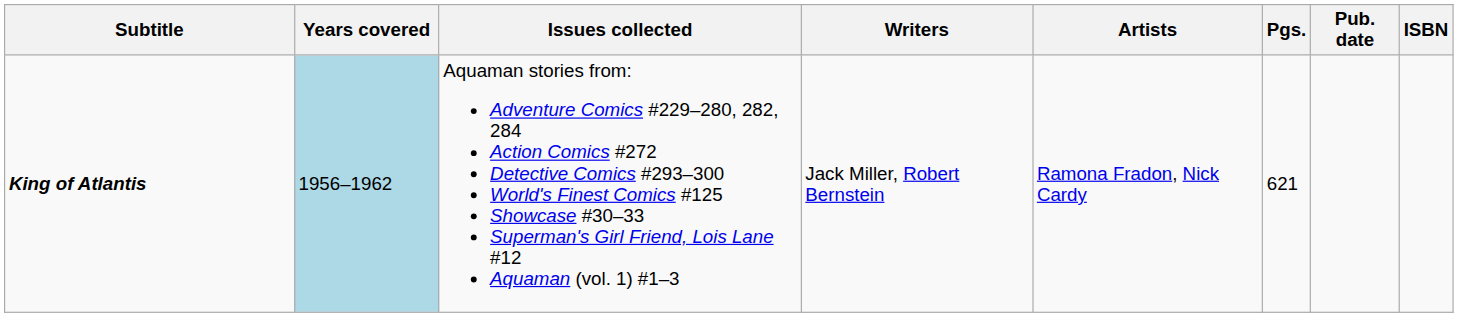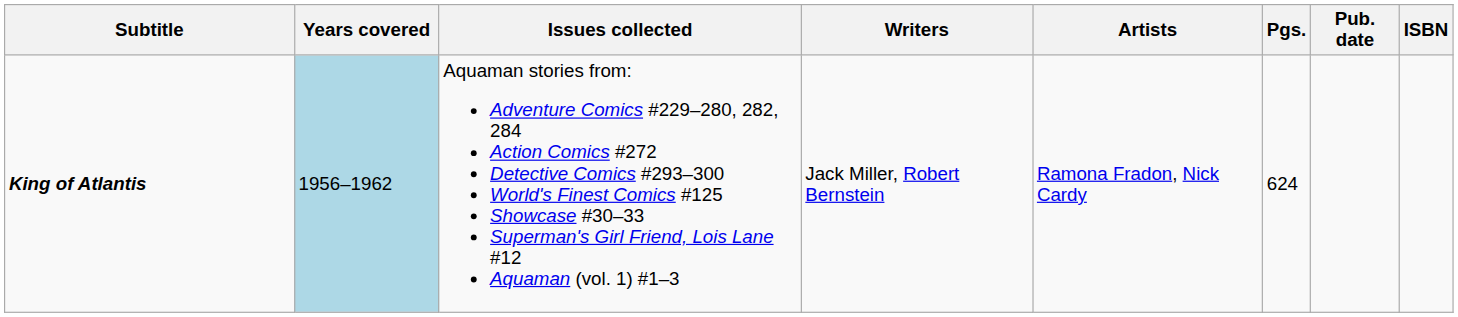King of Atlantis | Pgs.: 621 -> 624
